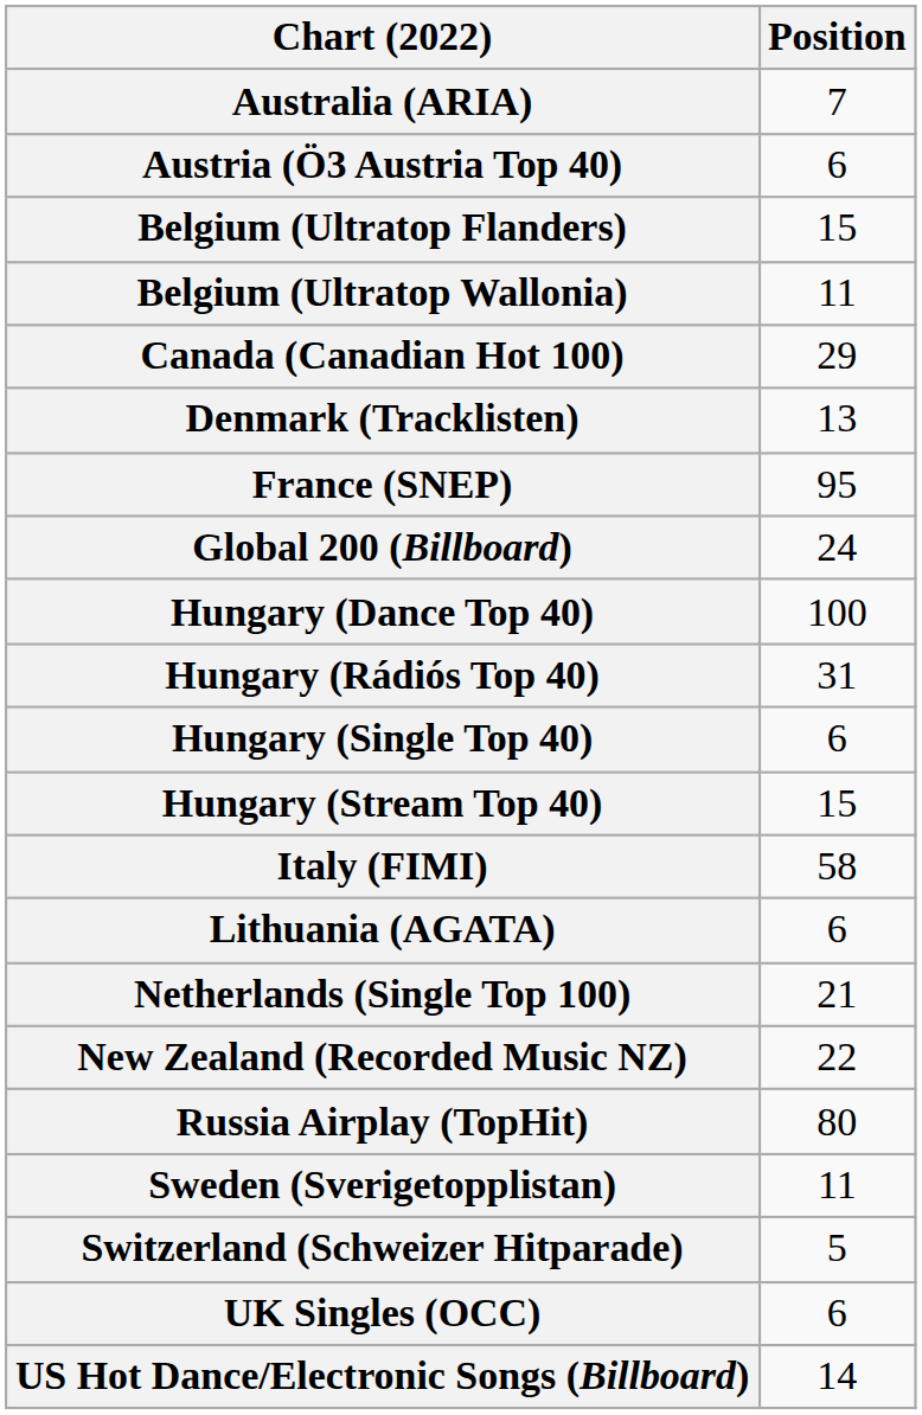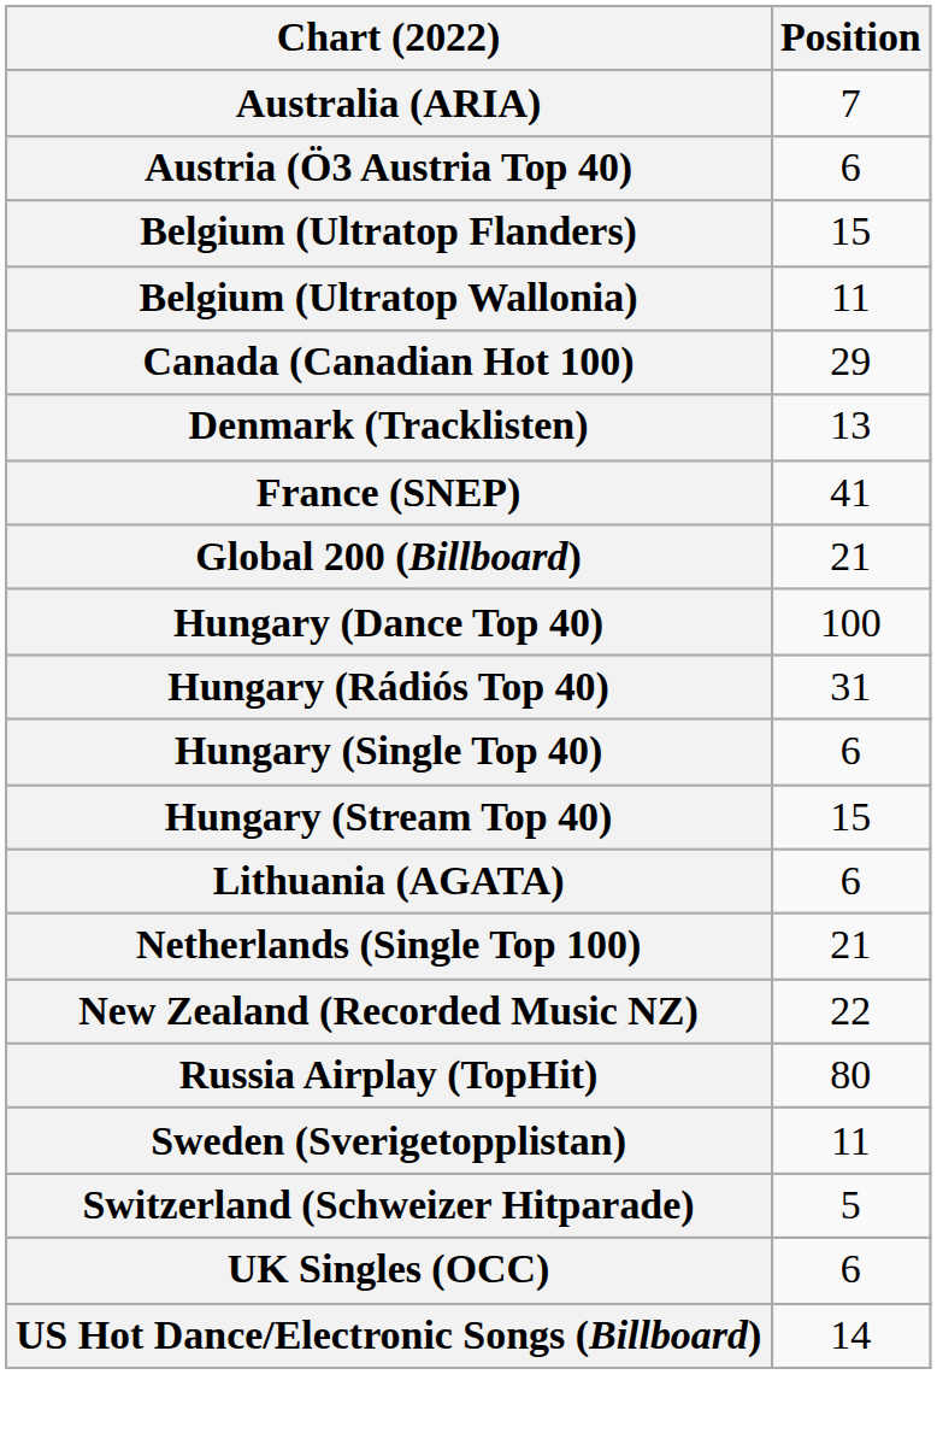France (SNEP) | Position: 95 -> 41
Global 200 (Billboard) | Position: 24 -> 21
- row: Italy (FIMI) | 58
